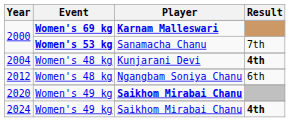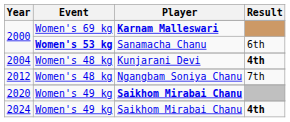Karnam Malleswari | Event: bold -> normal
Sanamacha Chanu | Result: 7th -> 6th
Ngangbam Soniya Chanu | Result: 6th -> 7th
